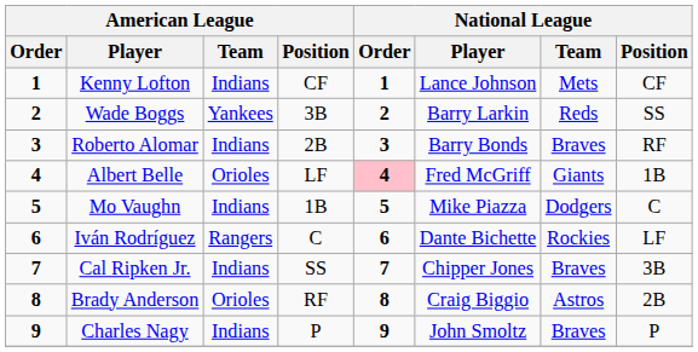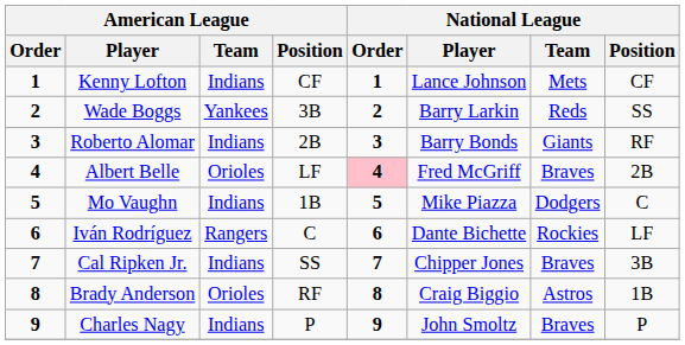Roberto Alomar | National League / Team: Braves -> Giants
Albert Belle | National League / Team: Giants -> Braves
Albert Belle | National League / Position: 1B -> 2B
Brady Anderson | National League / Position: 2B -> 1B
